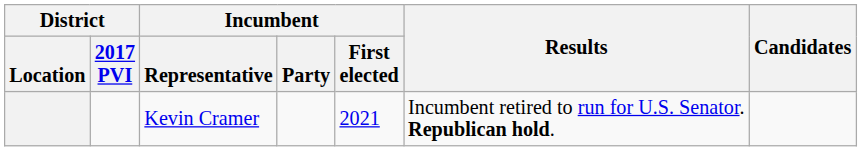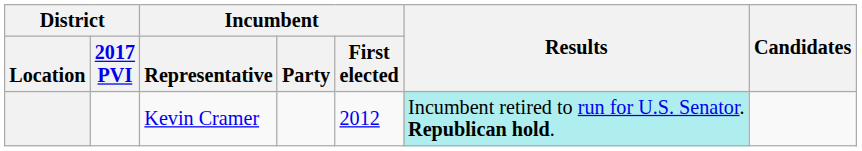Kevin Cramer | Incumbent / First elected: 2021 -> 2012
Kevin Cramer | Results: no background -> paleturquoise background
